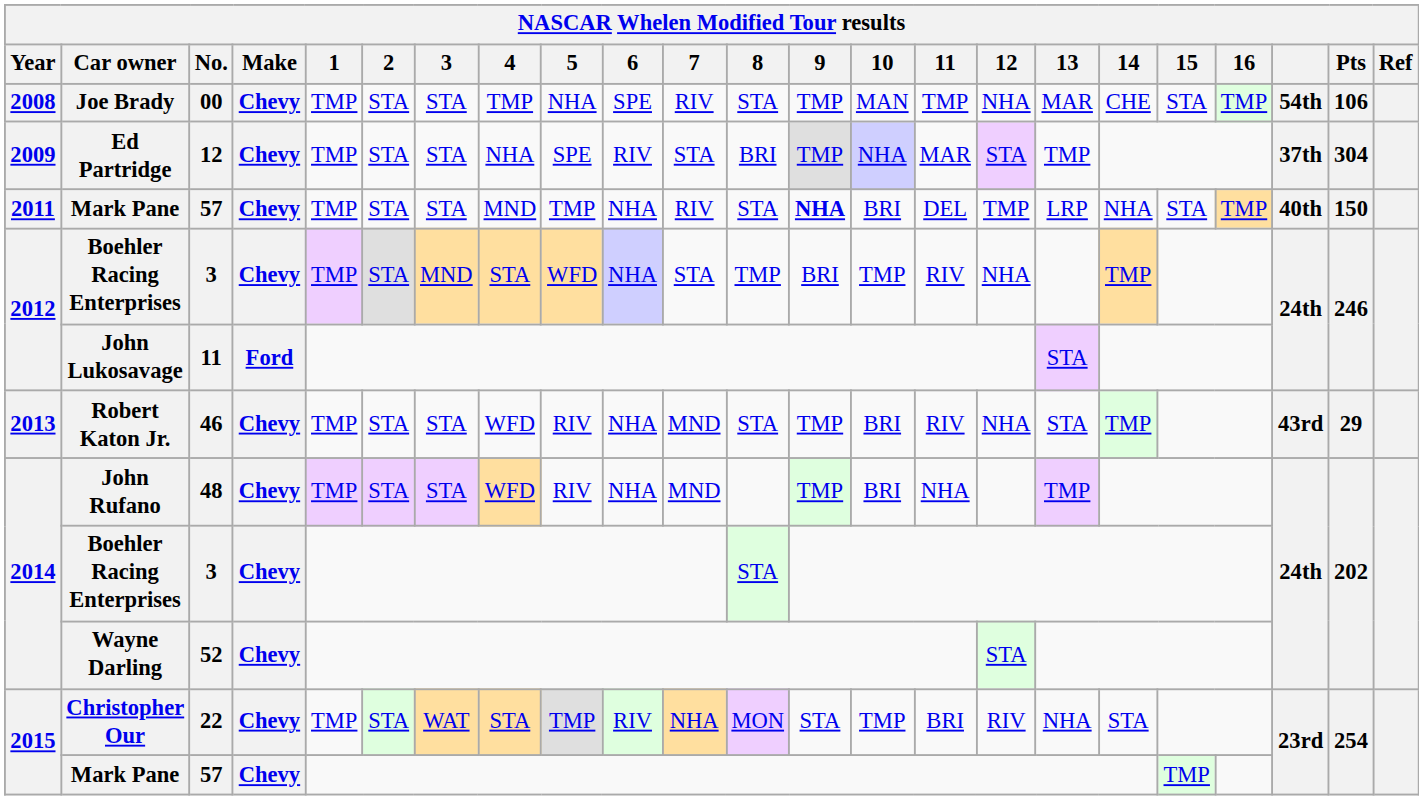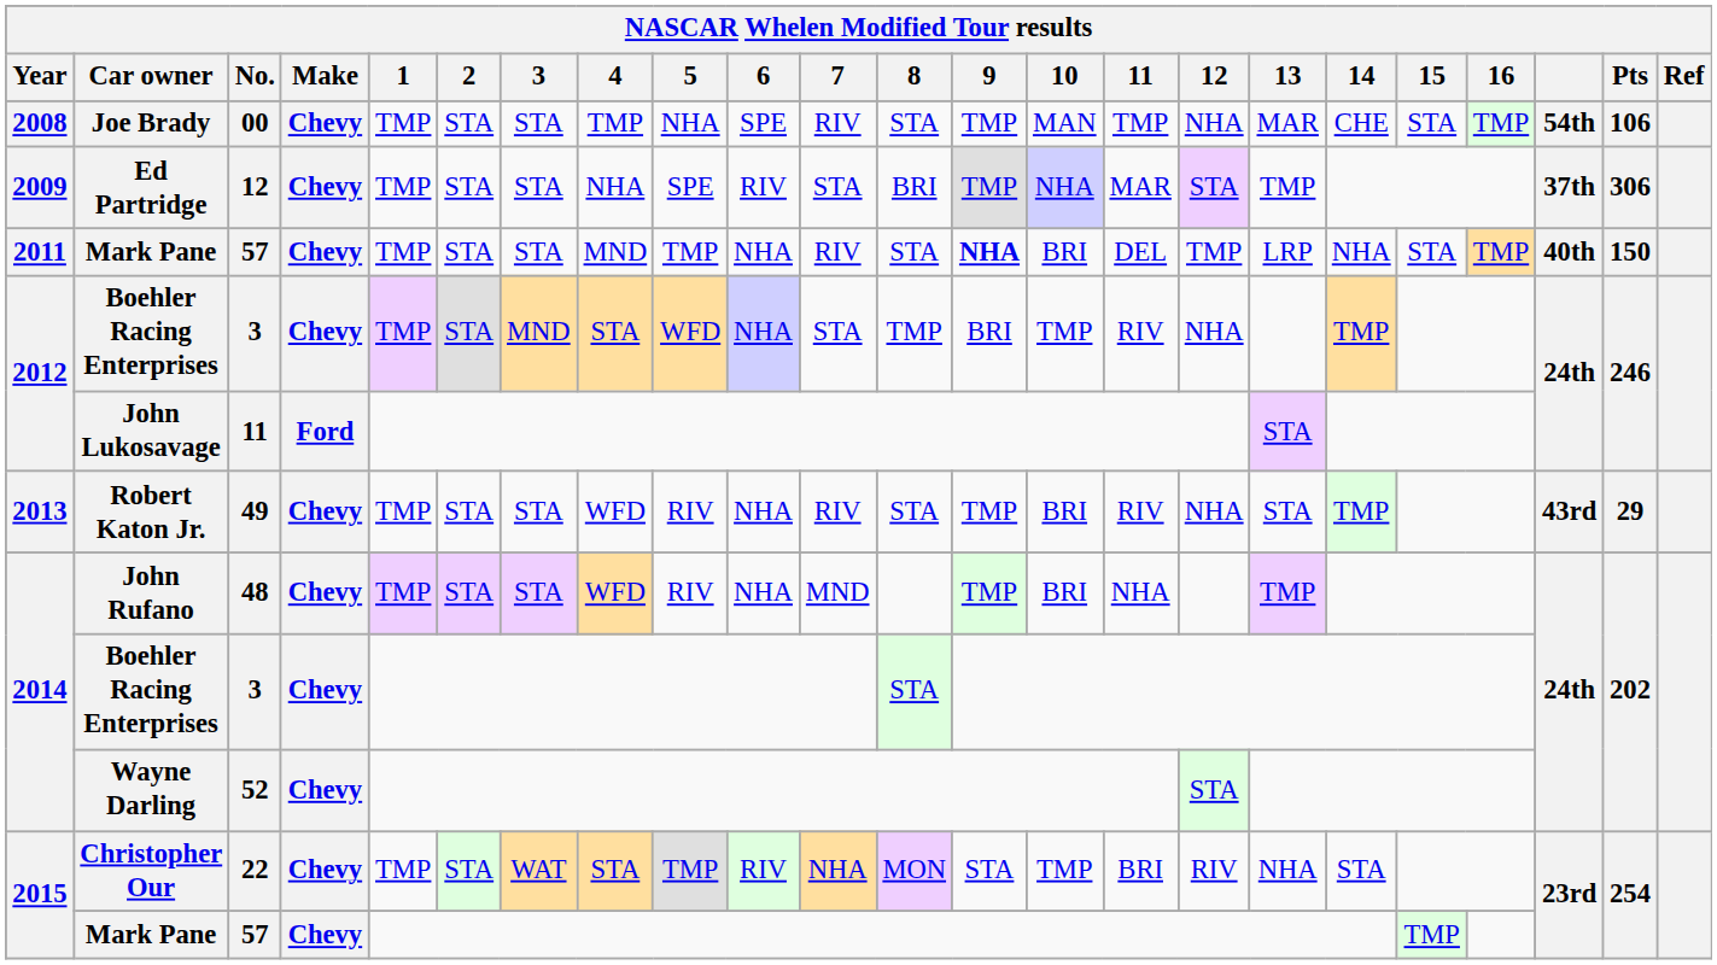Ed Partridge | Pts: 304 -> 306
Robert Katon Jr. | No.: 46 -> 49
Robert Katon Jr. | 7: MND -> RIV
